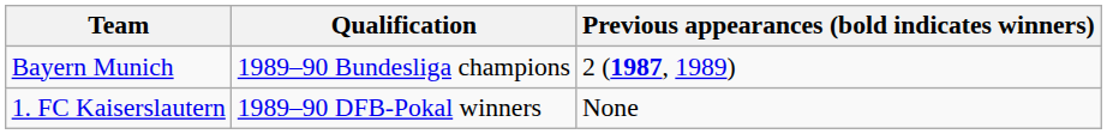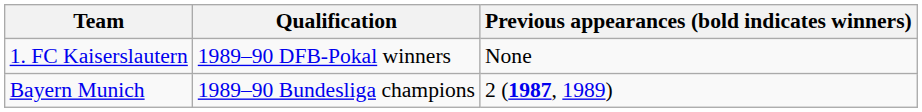rows swapped: Bayern Munich <-> 1. FC Kaiserslautern
